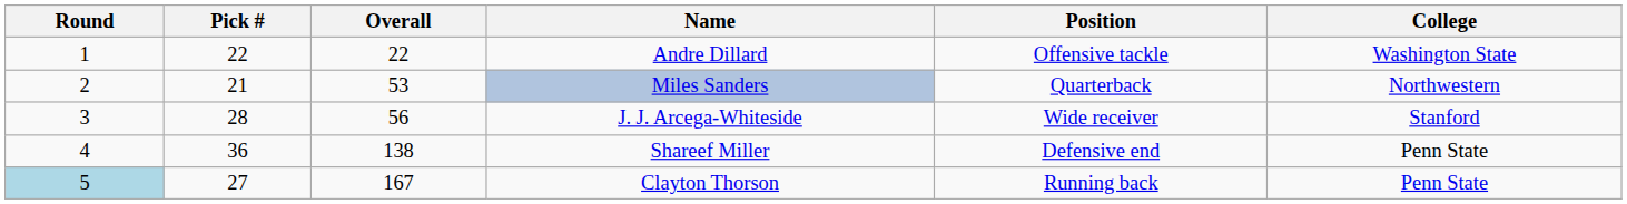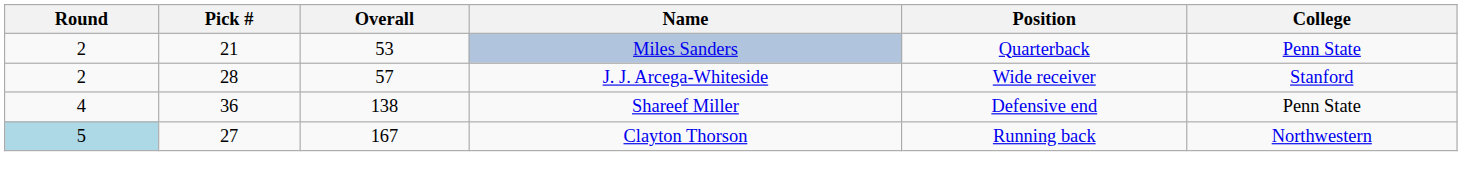- row: 1 | 22 | 22 | Andre Dillard | Offensive tackle | Washington State
Miles Sanders | College: Northwestern -> Penn State
J. J. Arcega-Whiteside | Round: 3 -> 2
J. J. Arcega-Whiteside | Overall: 56 -> 57
Clayton Thorson | College: Penn State -> Northwestern
